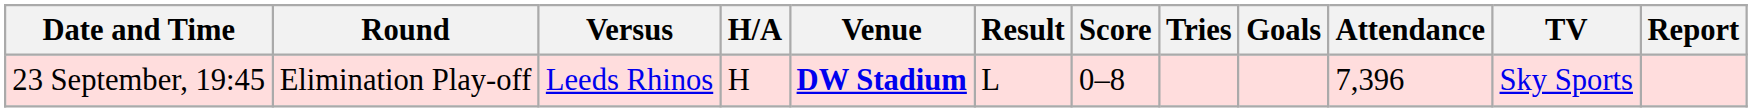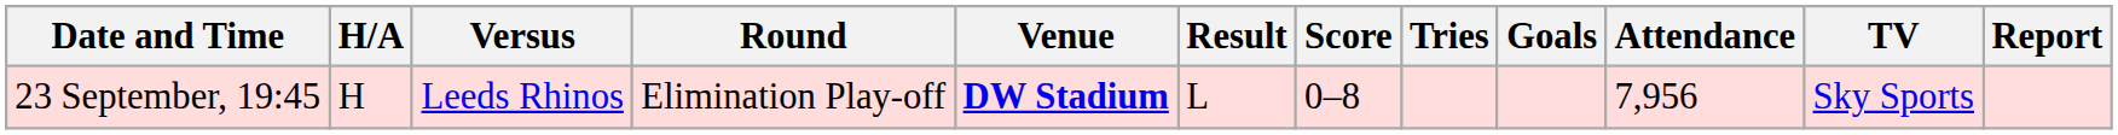columns swapped: Round <-> H/A
23 September, 19:45 | Attendance: 7,396 -> 7,956
